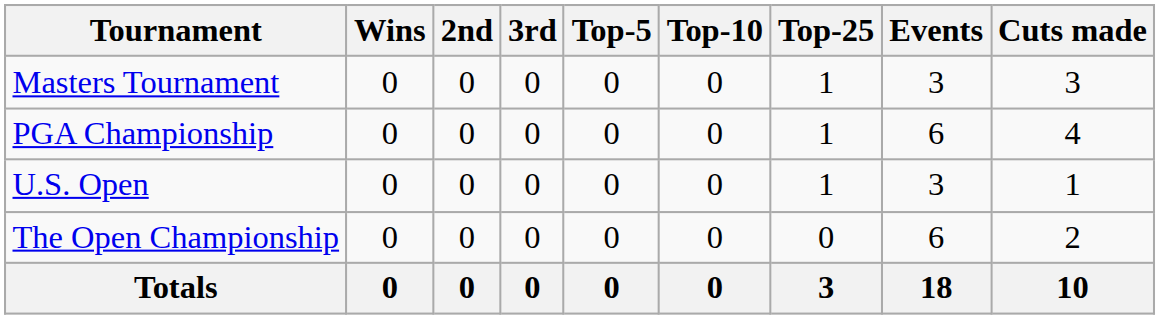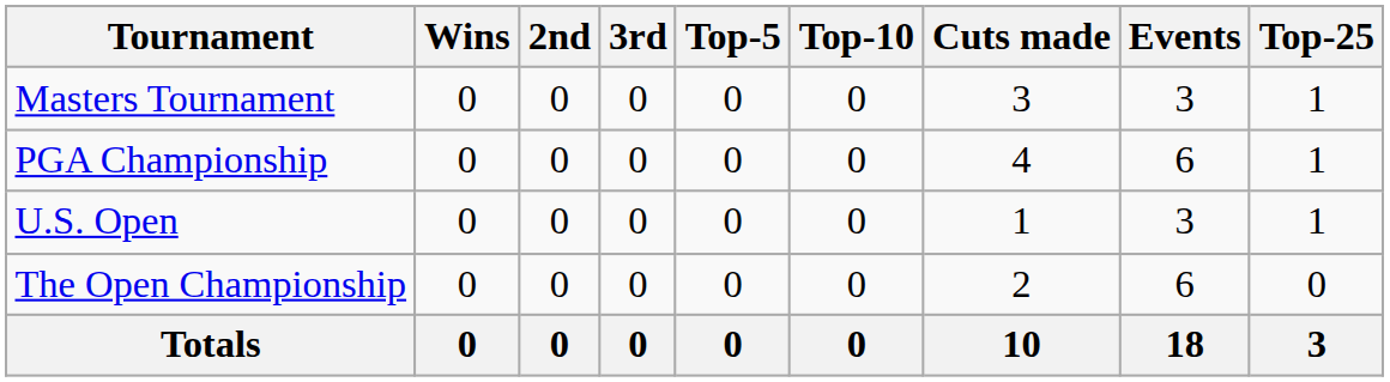columns swapped: Top-25 <-> Cuts made
